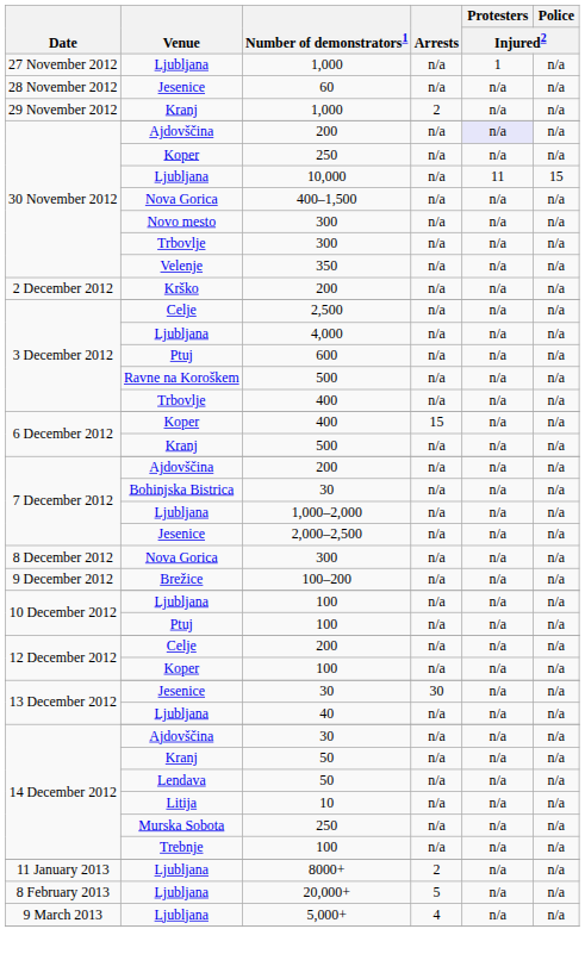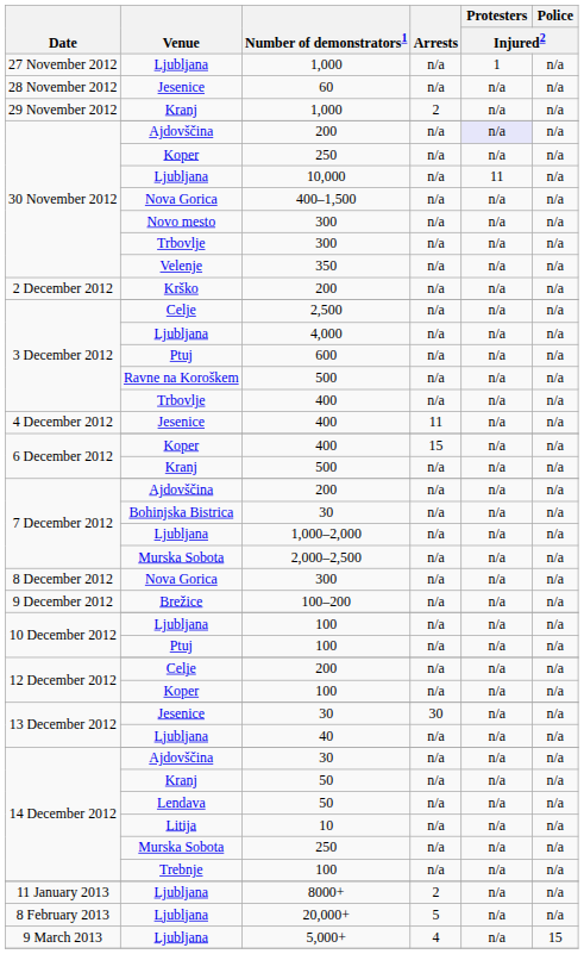10,000 | Police / Injured2: 15 -> n/a
+ row: 4 December 2012 | Jesenice | 400 | 11 | n/a | n/a
2,000–2,500 | Venue: Jesenice -> Murska Sobota
5,000+ | Police / Injured2: n/a -> 15
